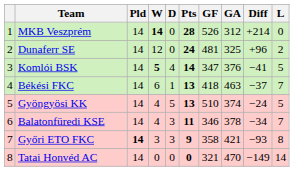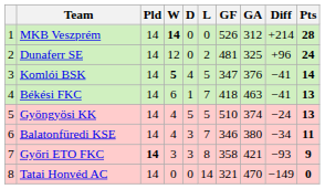columns swapped: L <-> Pts
Békési FKC | Diff: −37 -> −41
Balatonfüredi KSE | GA: 378 -> 380
